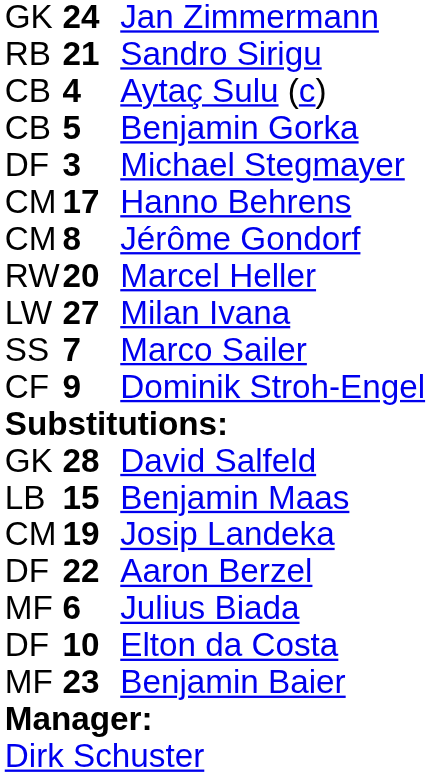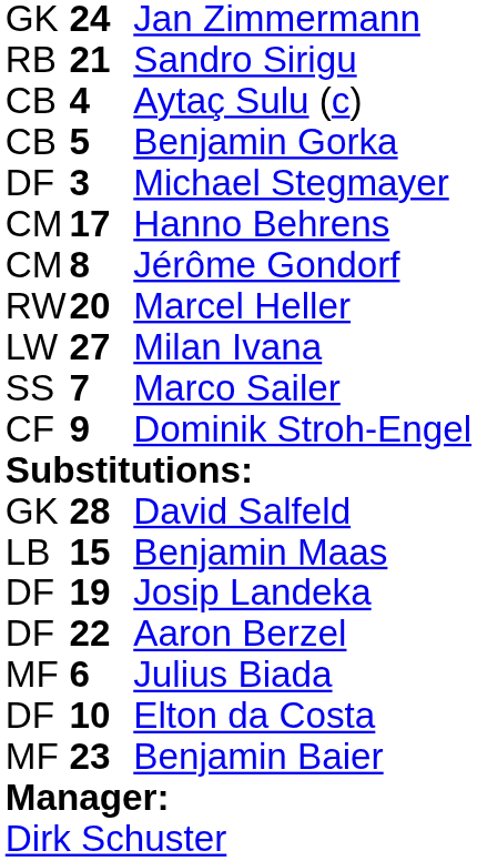Josip Landeka | column 1: CM -> DF
